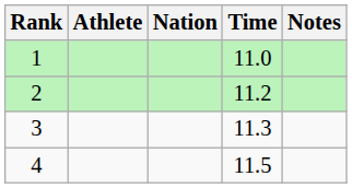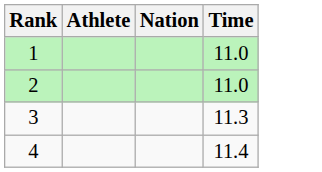- column: Notes
2 | Time: 11.2 -> 11.0
4 | Time: 11.5 -> 11.4
